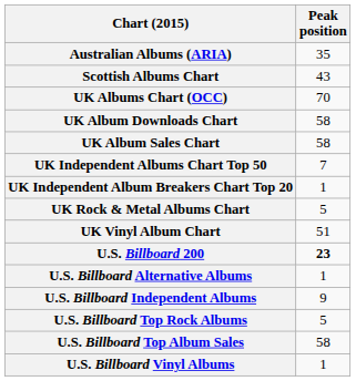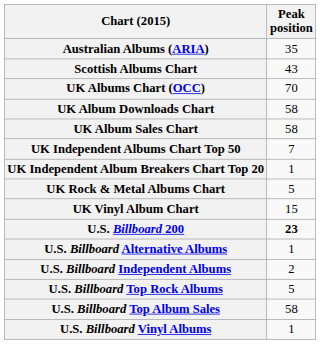UK Vinyl Album Chart | Peak position: 51 -> 15
U.S. Billboard Independent Albums | Peak position: 9 -> 2
